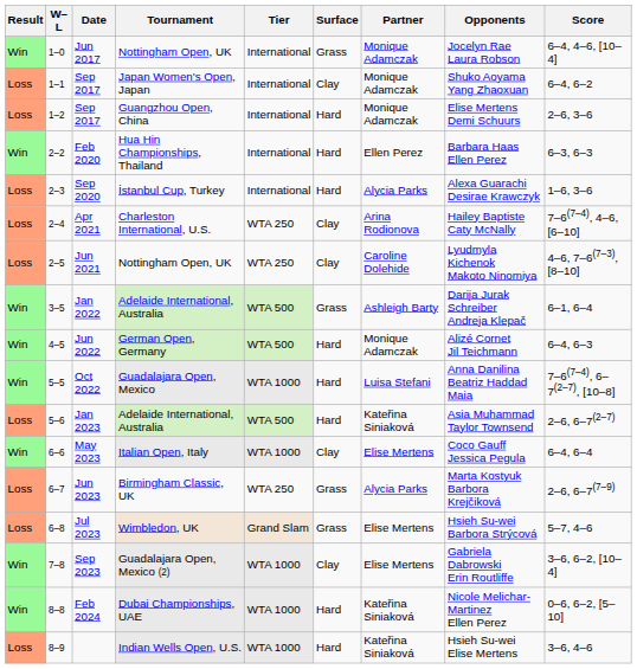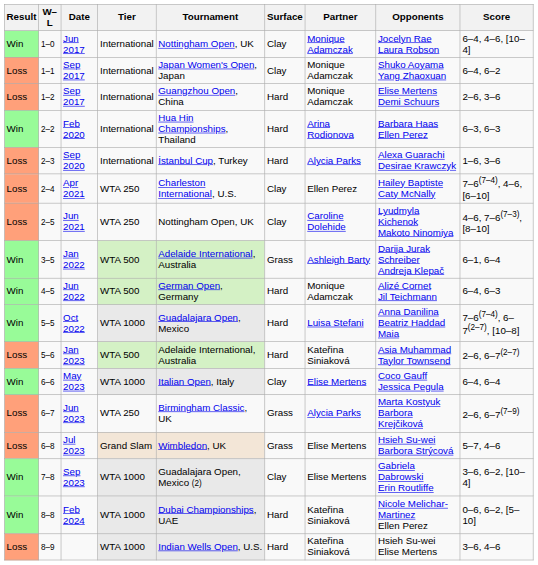columns swapped: Tournament <-> Tier
Jun 2017 | Surface: Grass -> Clay
Feb 2020 | Partner: Ellen Perez -> Arina Rodionova
Apr 2021 | Partner: Arina Rodionova -> Ellen Perez
